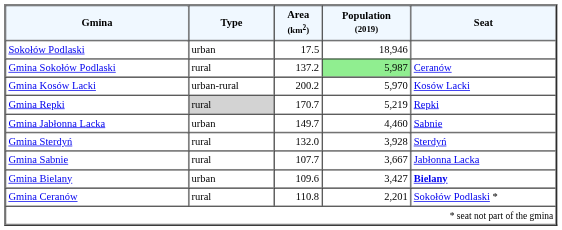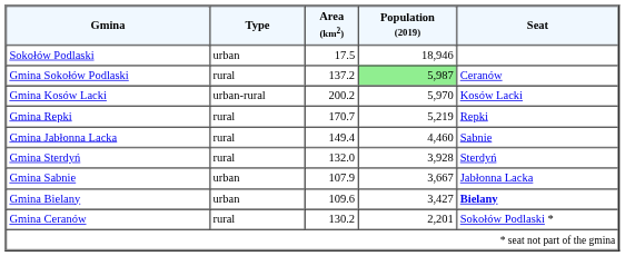Gmina Repki | Type: lightgrey background -> no background
Gmina Jabłonna Lacka | Type: urban -> rural
Gmina Jabłonna Lacka | Area (km2): 149.7 -> 149.4
Gmina Sabnie | Type: rural -> urban
Gmina Sabnie | Area (km2): 107.7 -> 107.9
Gmina Ceranów | Area (km2): 110.8 -> 130.2
